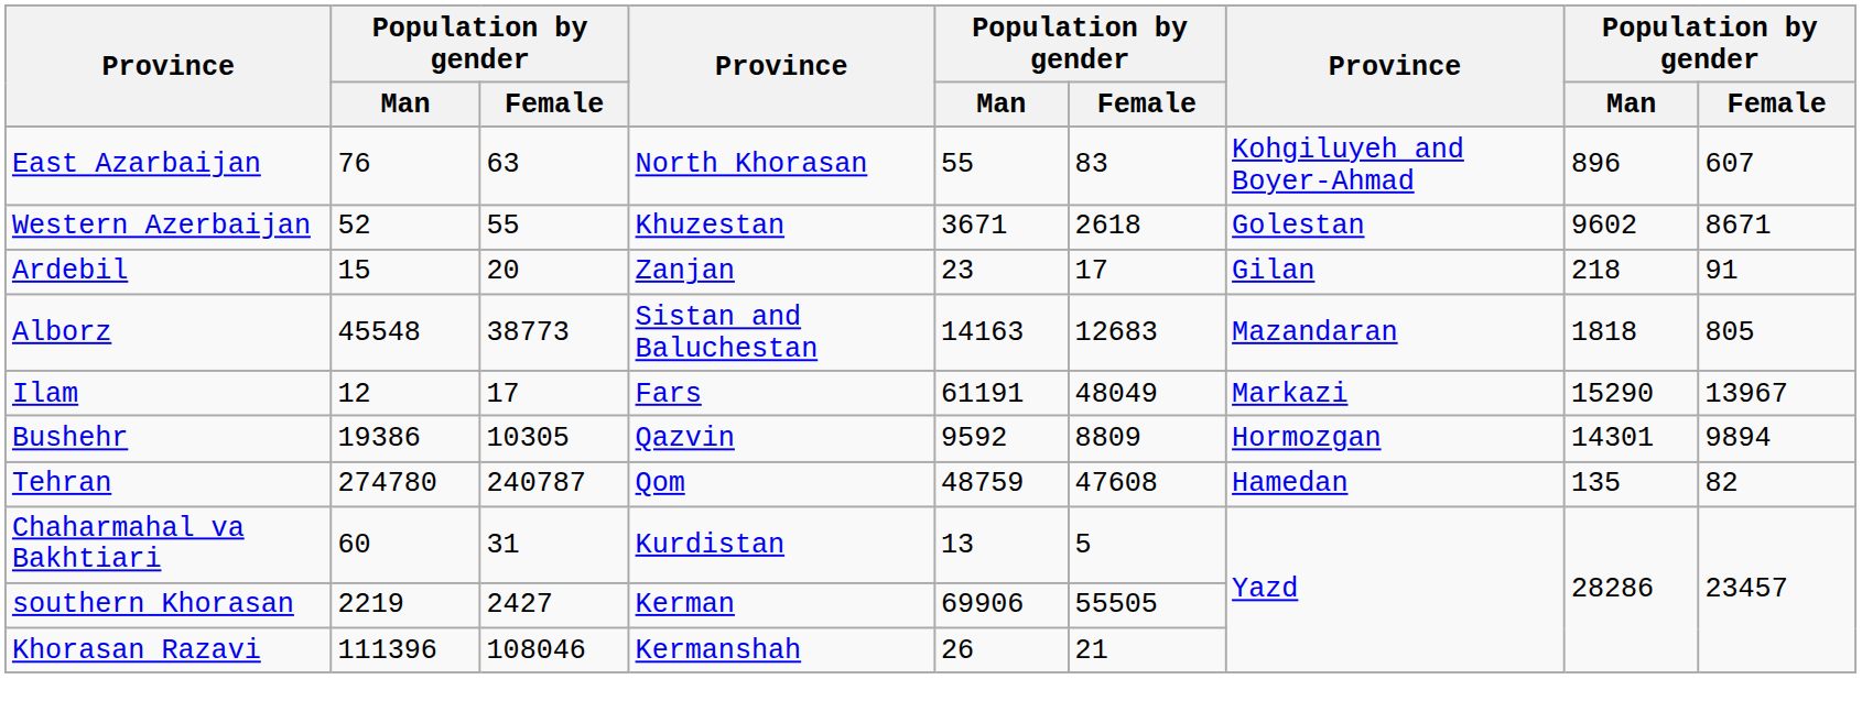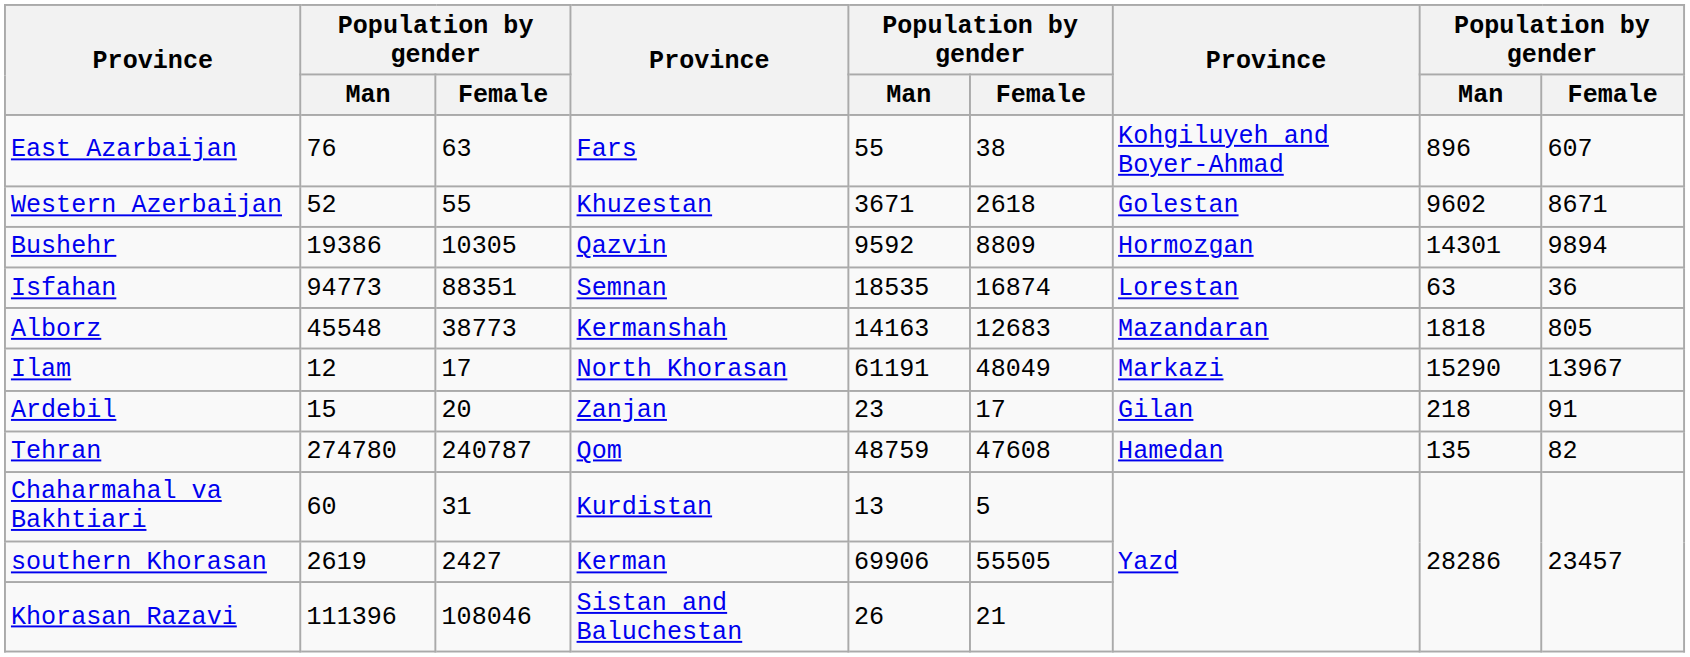East Azarbaijan | column 4: North Khorasan -> Fars
East Azarbaijan | column 6: 83 -> 38
rows swapped: Ardebil <-> Bushehr
+ row: Isfahan | 94773 | 88351 | Semnan | 18535 | 16874 | Lorestan | 63 | 36
Alborz | column 4: Sistan and Baluchestan -> Kermanshah
Ilam | column 4: Fars -> North Khorasan
southern Khorasan | column 2: 2219 -> 2619
Khorasan Razavi | column 4: Kermanshah -> Sistan and Baluchestan
